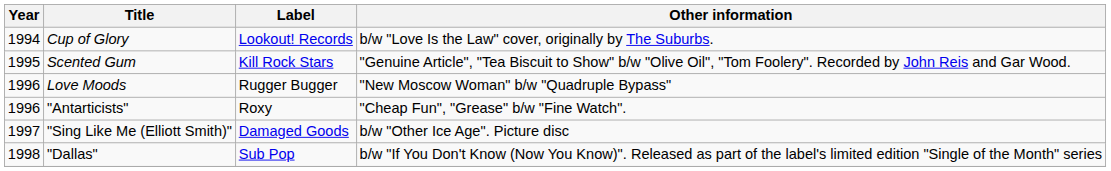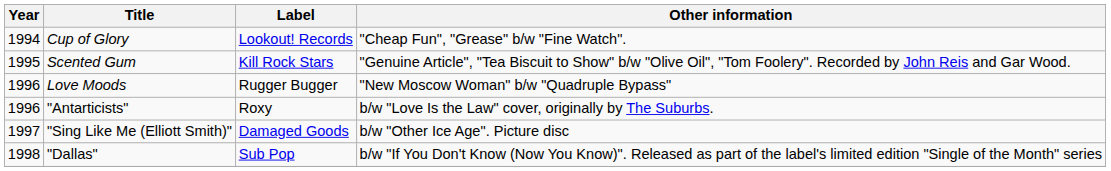Cup of Glory | Other information: b/w "Love Is the Law" cover, originally by The Suburbs. -> "Cheap Fun", "Grease" b/w "Fine Watch".
"Antarticists" | Other information: "Cheap Fun", "Grease" b/w "Fine Watch". -> b/w "Love Is the Law" cover, originally by The Suburbs.
